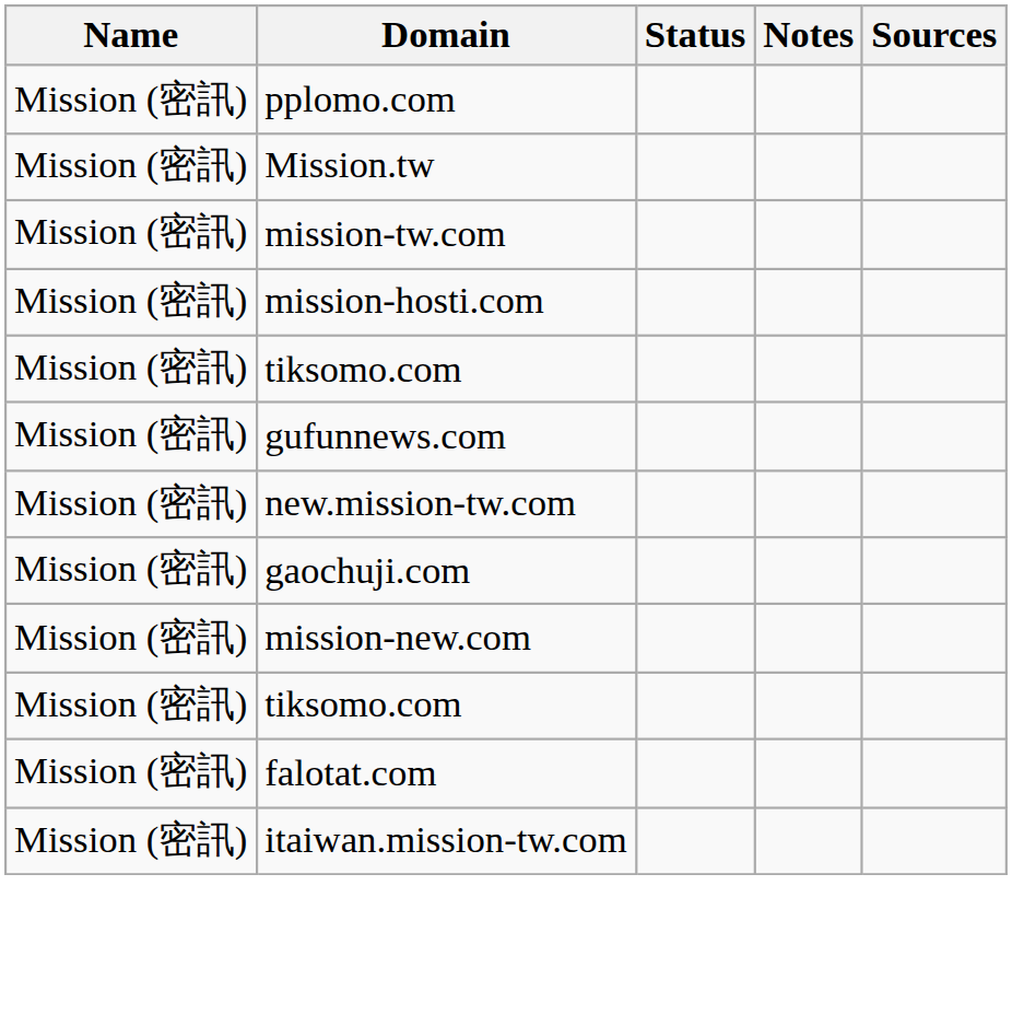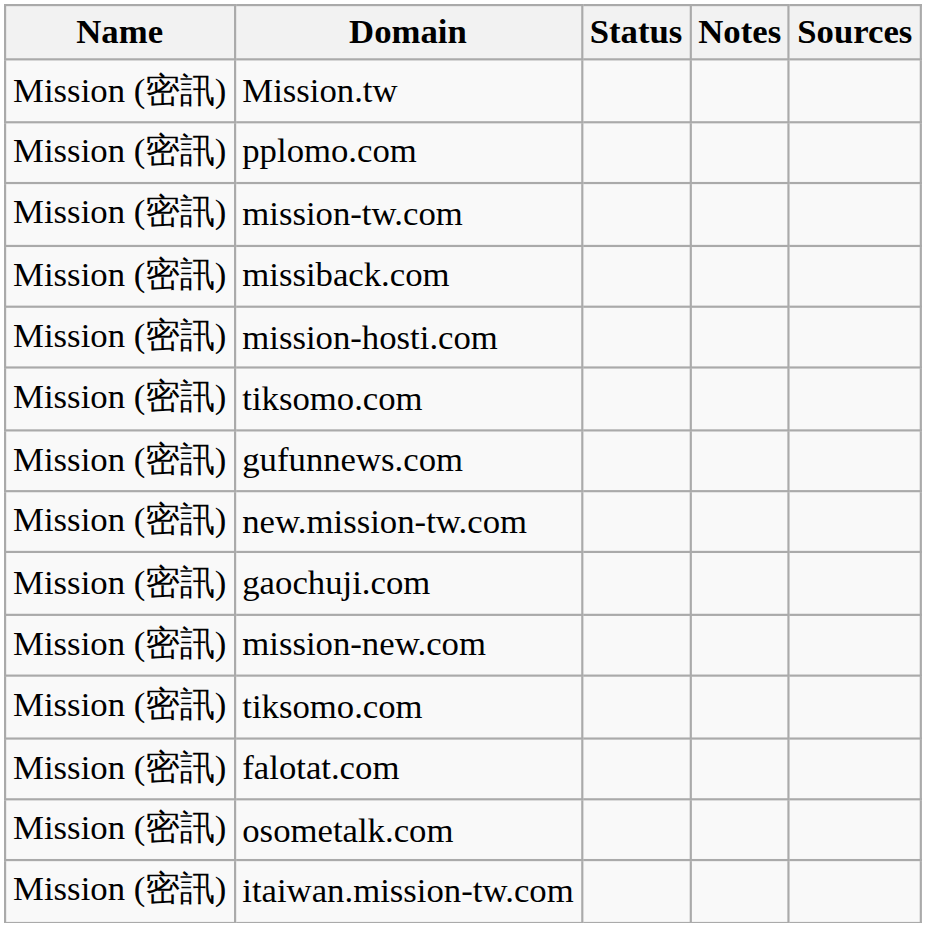rows swapped: Mission.tw <-> pplomo.com
+ row: Mission (密訊) | missiback.com
+ row: Mission (密訊) | osometalk.com
